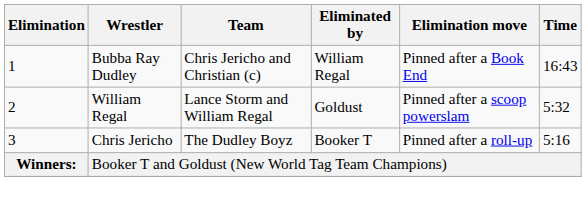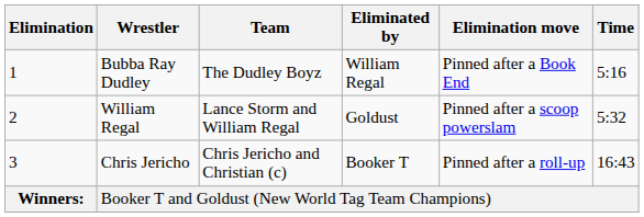Bubba Ray Dudley | Team: Chris Jericho and Christian (c) -> The Dudley Boyz
Bubba Ray Dudley | Time: 16:43 -> 5:16
Chris Jericho | Team: The Dudley Boyz -> Chris Jericho and Christian (c)
Chris Jericho | Time: 5:16 -> 16:43
